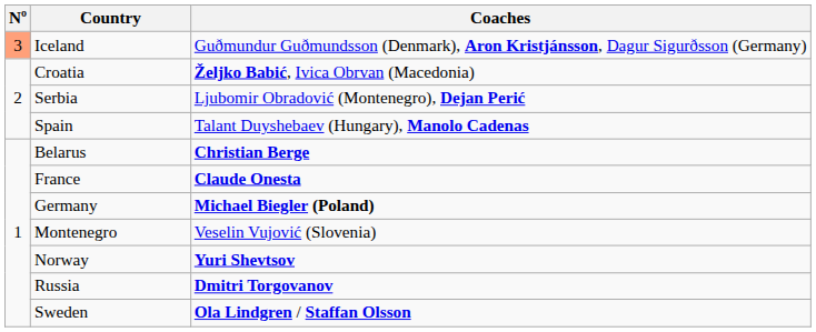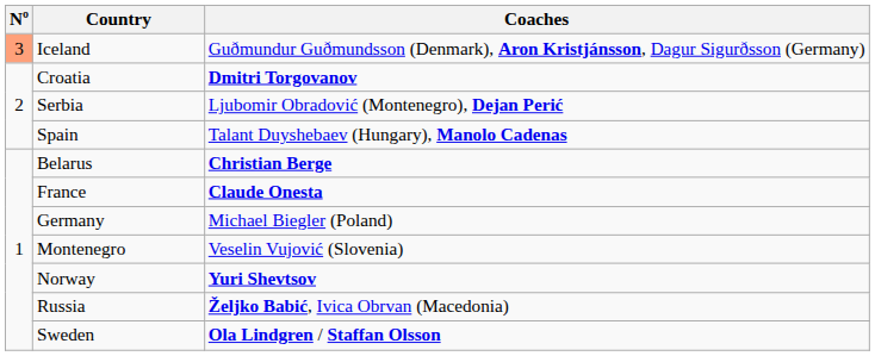Croatia | Coaches: Željko Babić, Ivica Obrvan (Macedonia) -> Dmitri Torgovanov
Germany | Coaches: bold -> normal
Russia | Coaches: Dmitri Torgovanov -> Željko Babić, Ivica Obrvan (Macedonia)
